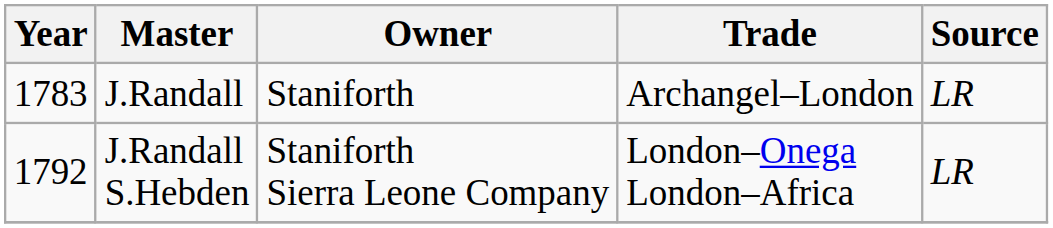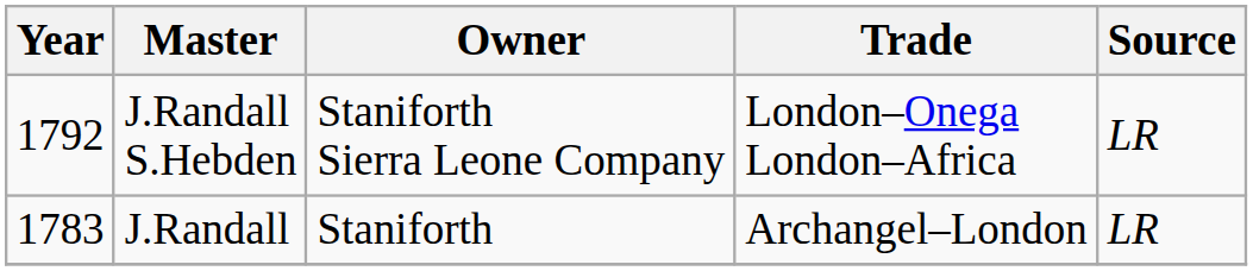rows swapped: J.Randall <-> J.Randall S.Hebden
